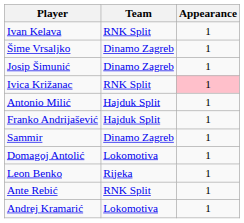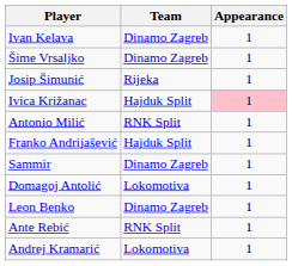Ivan Kelava | Team: RNK Split -> Dinamo Zagreb
Josip Šimunić | Team: Dinamo Zagreb -> Rijeka
Ivica Križanac | Team: RNK Split -> Hajduk Split
Antonio Milić | Team: Hajduk Split -> RNK Split
Leon Benko | Team: Rijeka -> Dinamo Zagreb
